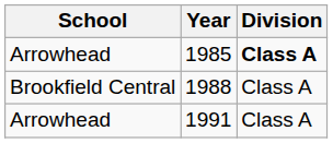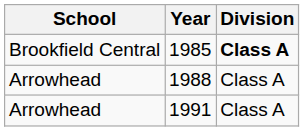1985 | School: Arrowhead -> Brookfield Central
1988 | School: Brookfield Central -> Arrowhead
